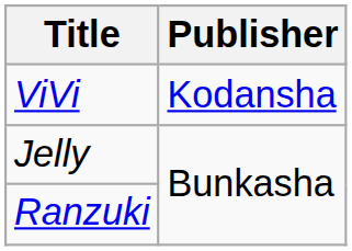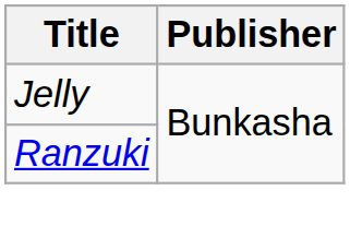- row: ViVi | Kodansha
